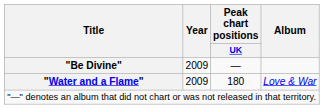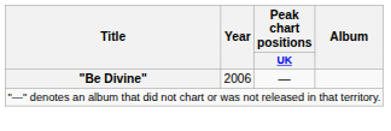"Be Divine" | Year: 2009 -> 2006
- row: "Water and a Flame" | 2009 | 180 | Love & War
